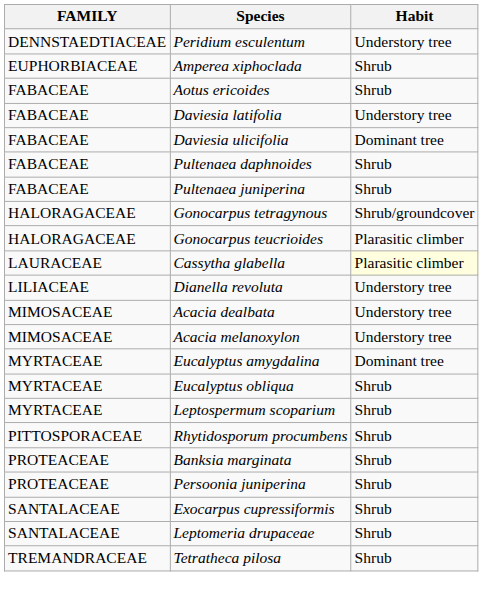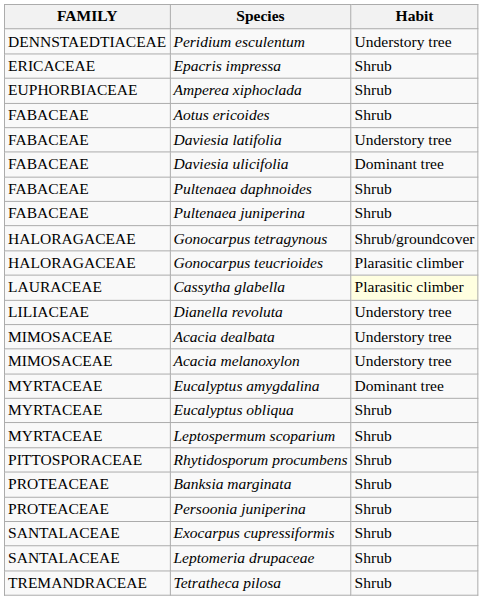+ row: ERICACEAE | Epacris impressa | Shrub
